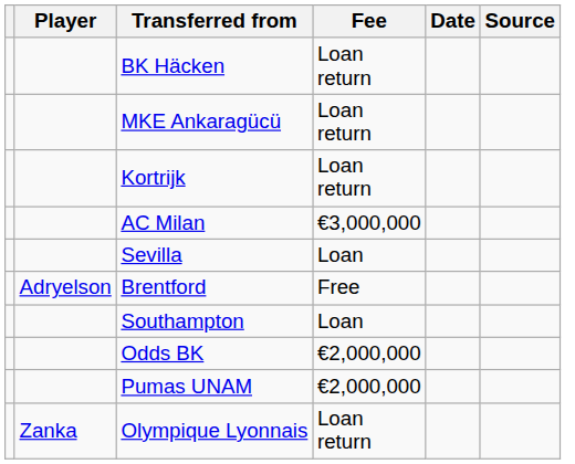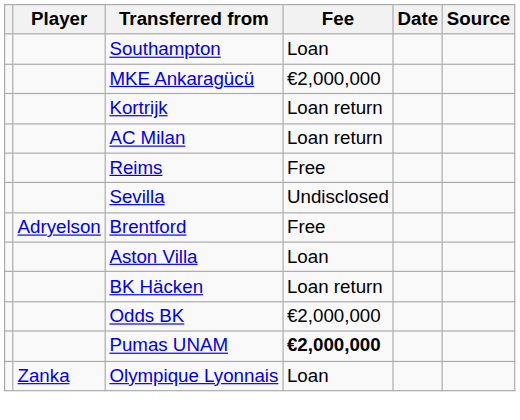rows swapped: BK Häcken <-> Southampton
MKE Ankaragücü | Fee: Loan return -> €2,000,000
AC Milan | Fee: €3,000,000 -> Loan return
+ row: Reims | Free
Sevilla | Fee: Loan -> Undisclosed
+ row: Aston Villa | Loan
Pumas UNAM | Fee: normal -> bold
Olympique Lyonnais | Fee: Loan return -> Loan
